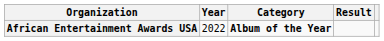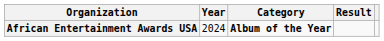African Entertainment Awards USA | Year: 2022 -> 2024
